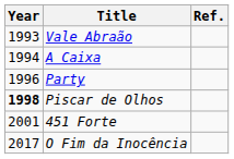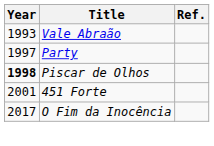- row: 1994 | A Caixa
Party | Year: 1996 -> 1997
